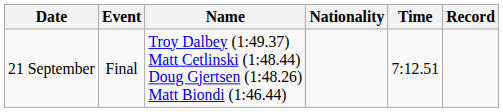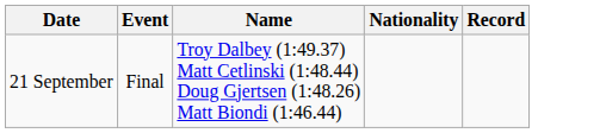- column: Time | 7:12.51
